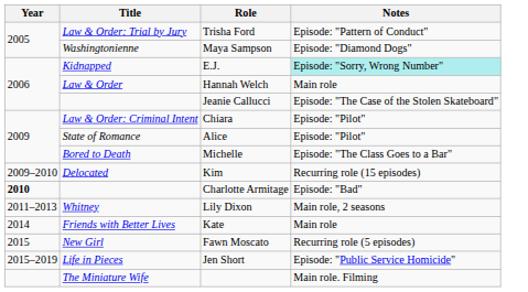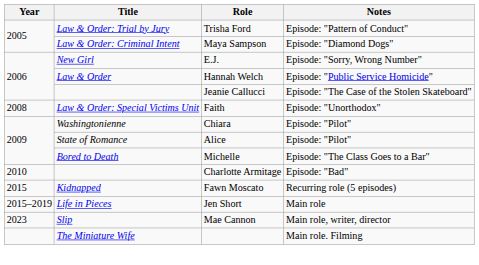Maya Sampson | Title: Washingtonienne -> Law & Order: Criminal Intent
E.J. | Title: Kidnapped -> New Girl
E.J. | Notes: paleturquoise background -> no background
Hannah Welch | Notes: Main role -> Episode: "Public Service Homicide"
+ row: 2008 | Law & Order: Special Victims Unit | Faith | Episode: "Unorthodox"
Chiara | Title: Law & Order: Criminal Intent -> Washingtonienne
- row: 2009–2010 | Delocated | Kim | Recurring role (15 episodes)
Charlotte Armitage | Year: bold -> normal
- row: 2011–2013 | Whitney | Lily Dixon | Main role, 2 seasons
- row: 2014 | Friends with Better Lives | Kate | Main role
Fawn Moscato | Title: New Girl -> Kidnapped
Jen Short | Notes: Episode: "Public Service Homicide" -> Main role
+ row: 2023 | Slip | Mae Cannon | Main role, writer, director
